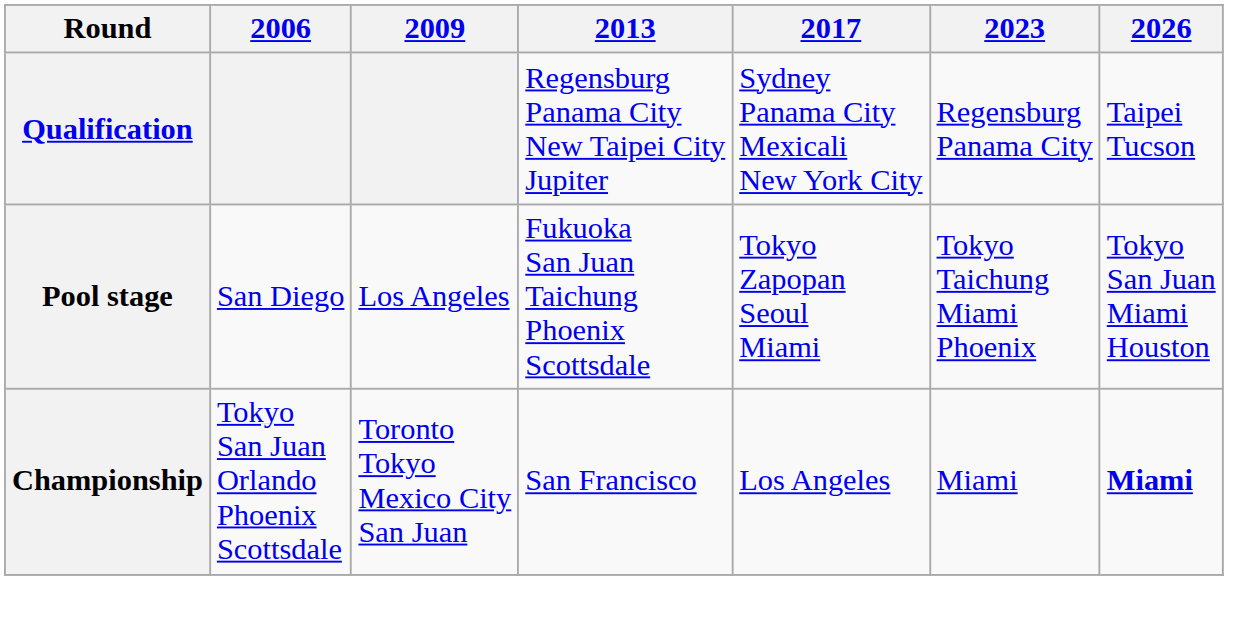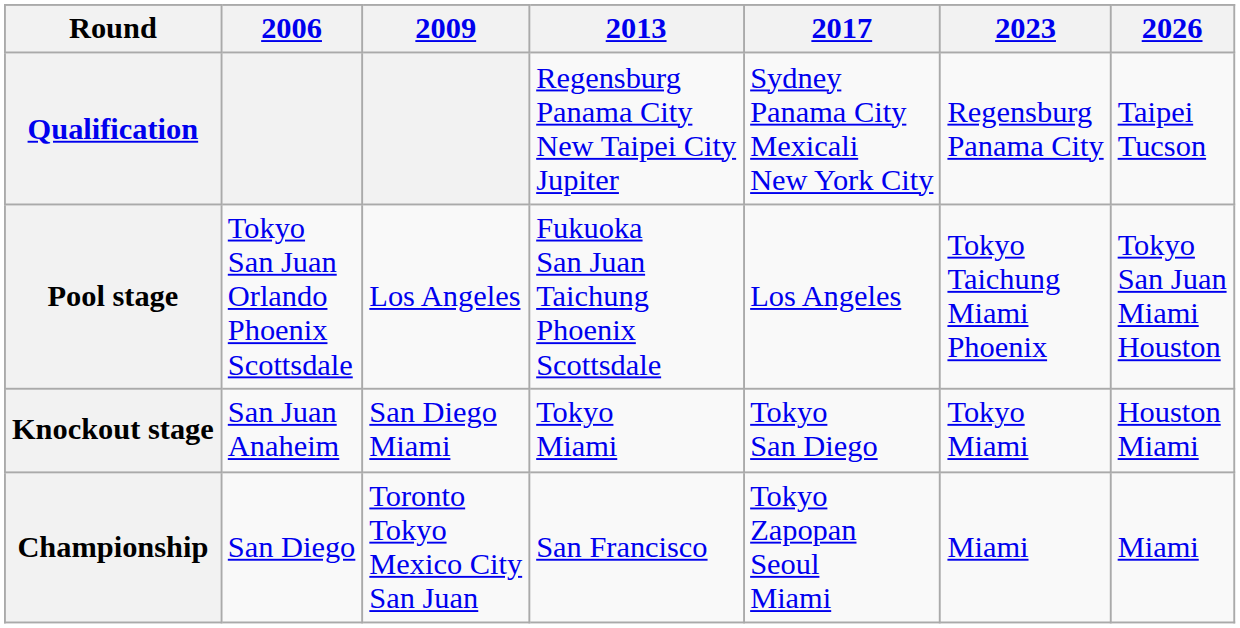Pool stage | 2006: San Diego -> Tokyo San Juan Orlando Phoenix Scottsdale
Pool stage | 2017: Tokyo Zapopan Seoul Miami -> Los Angeles
+ row: Knockout stage | San Juan Anaheim | San Diego Miami | Tokyo Miami | Tokyo San Diego | Tokyo Miami | Houston Miami
Championship | 2006: Tokyo San Juan Orlando Phoenix Scottsdale -> San Diego
Championship | 2017: Los Angeles -> Tokyo Zapopan Seoul Miami
Championship | 2026: bold -> normal
